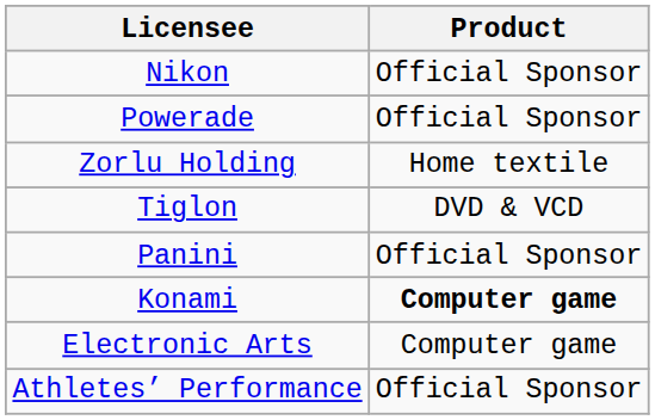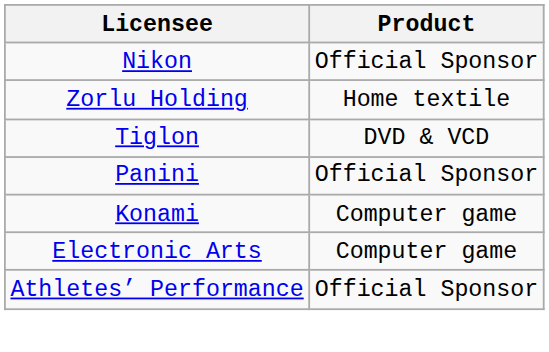- row: Powerade | Official Sponsor
Konami | Product: bold -> normal
